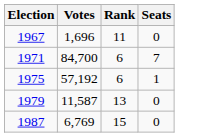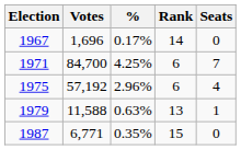+ column: % | 0.17% | 4.25% | 2.96% | 0.63% | 0.35%
1967 | Rank: 11 -> 14
1975 | Seats: 1 -> 4
1979 | Votes: 11,587 -> 11,588
1979 | Seats: 0 -> 1
1987 | Votes: 6,769 -> 6,771
